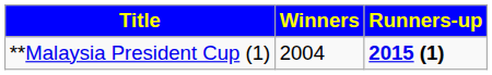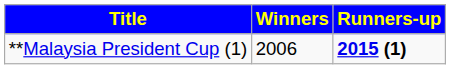**Malaysia President Cup (1) | Winners: 2004 -> 2006
